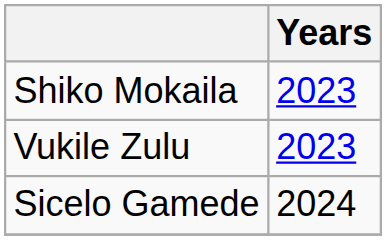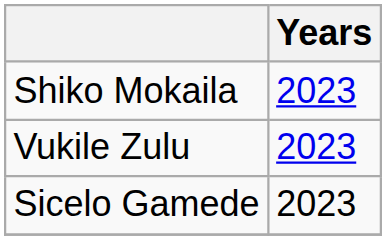Sicelo Gamede | Years: 2024 -> 2023
